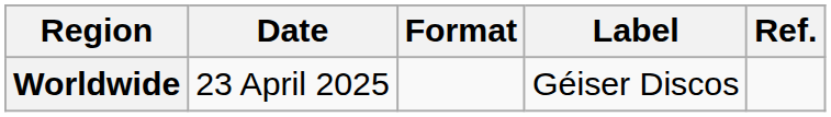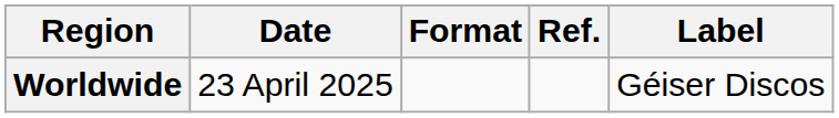columns swapped: Label <-> Ref.
